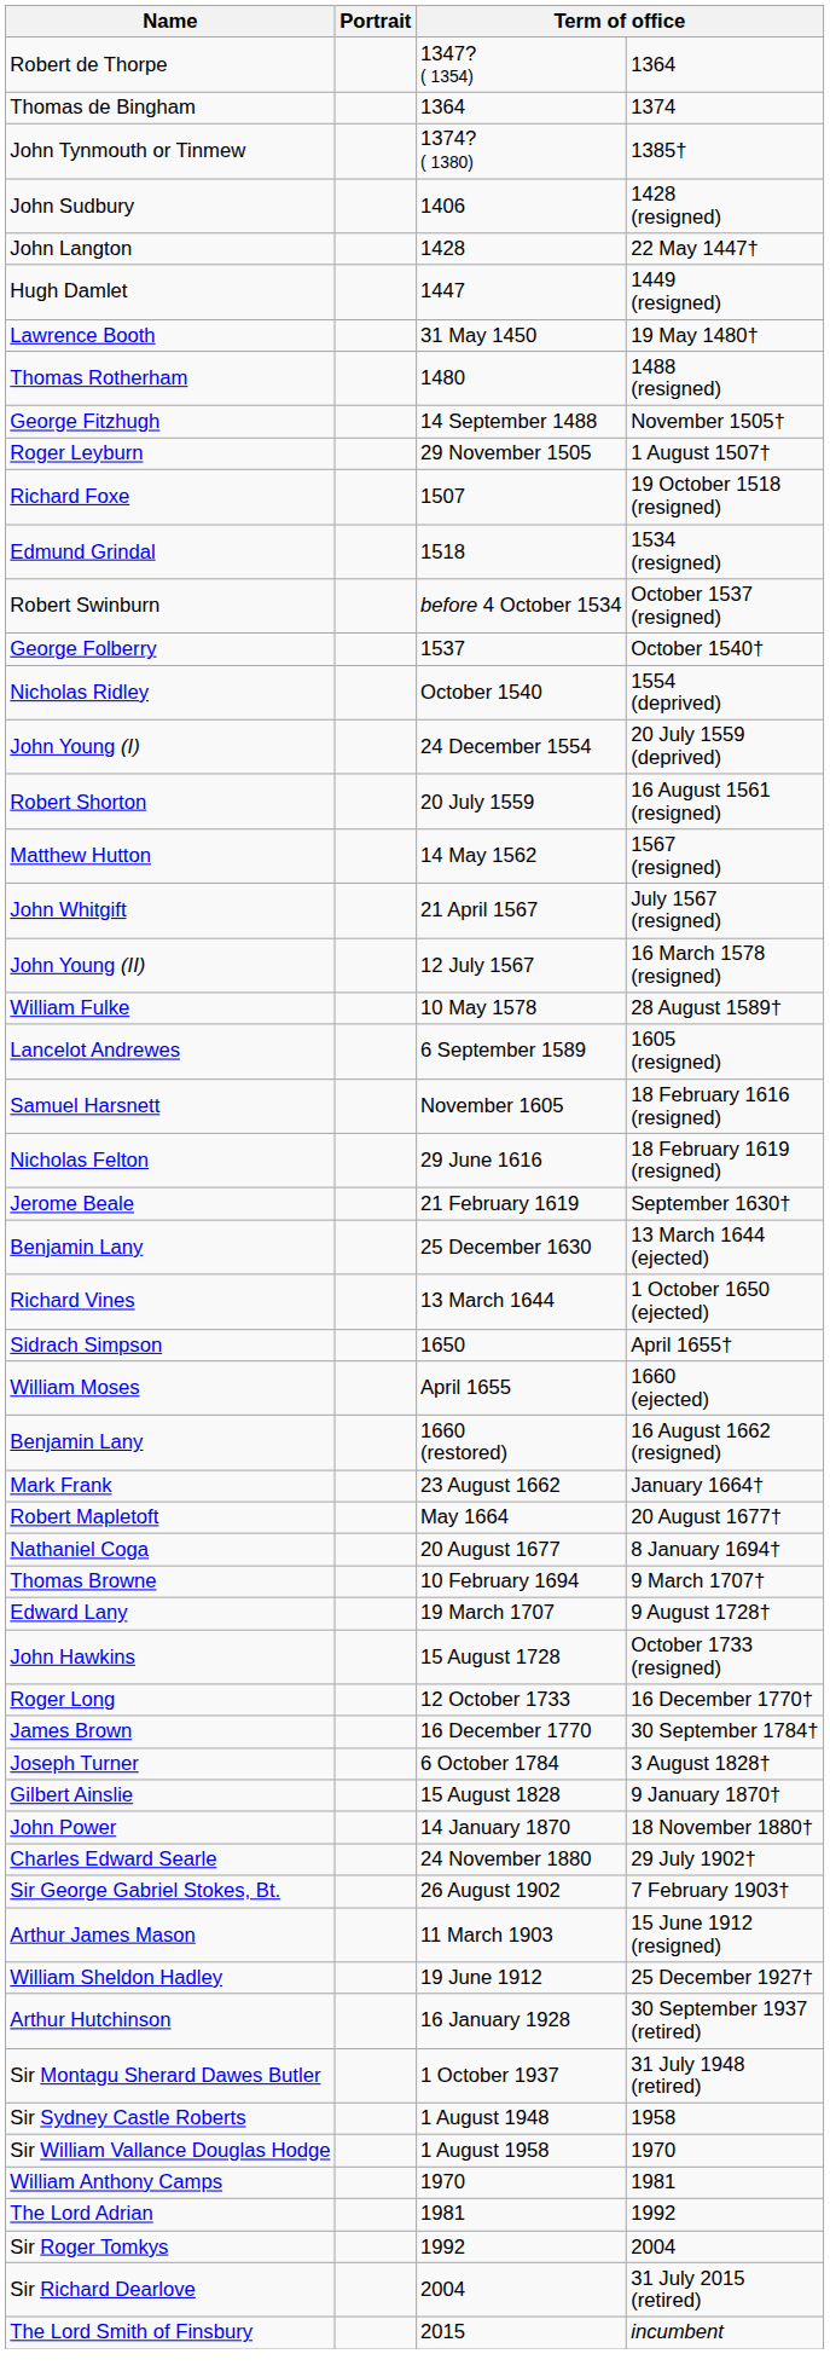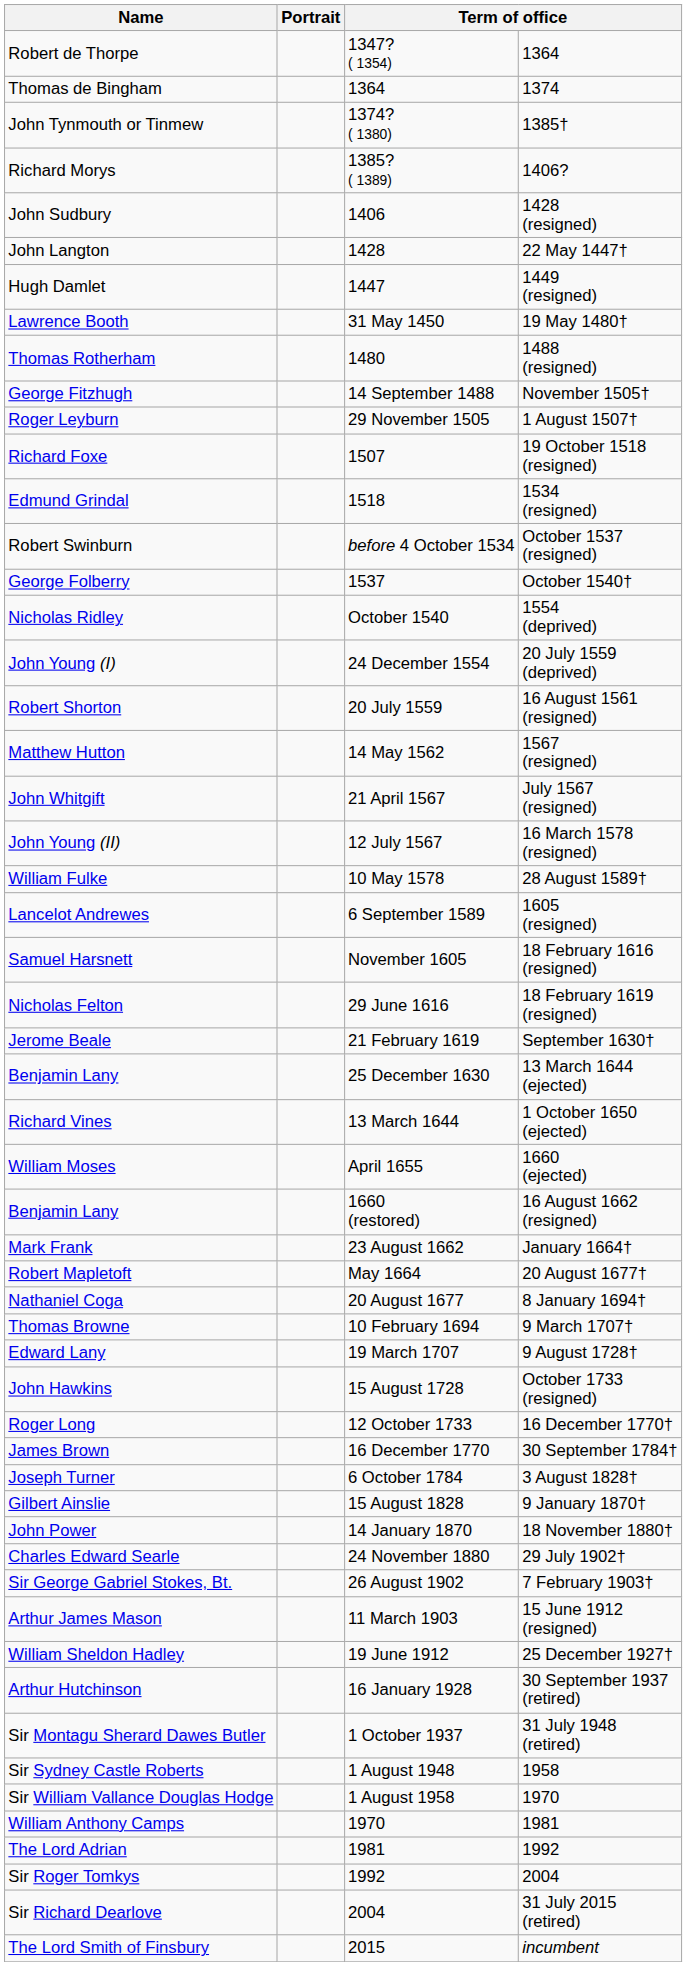+ row: Richard Morys | 1385? ( 1389) | 1406?
- row: Sidrach Simpson | 1650 | April 1655†
